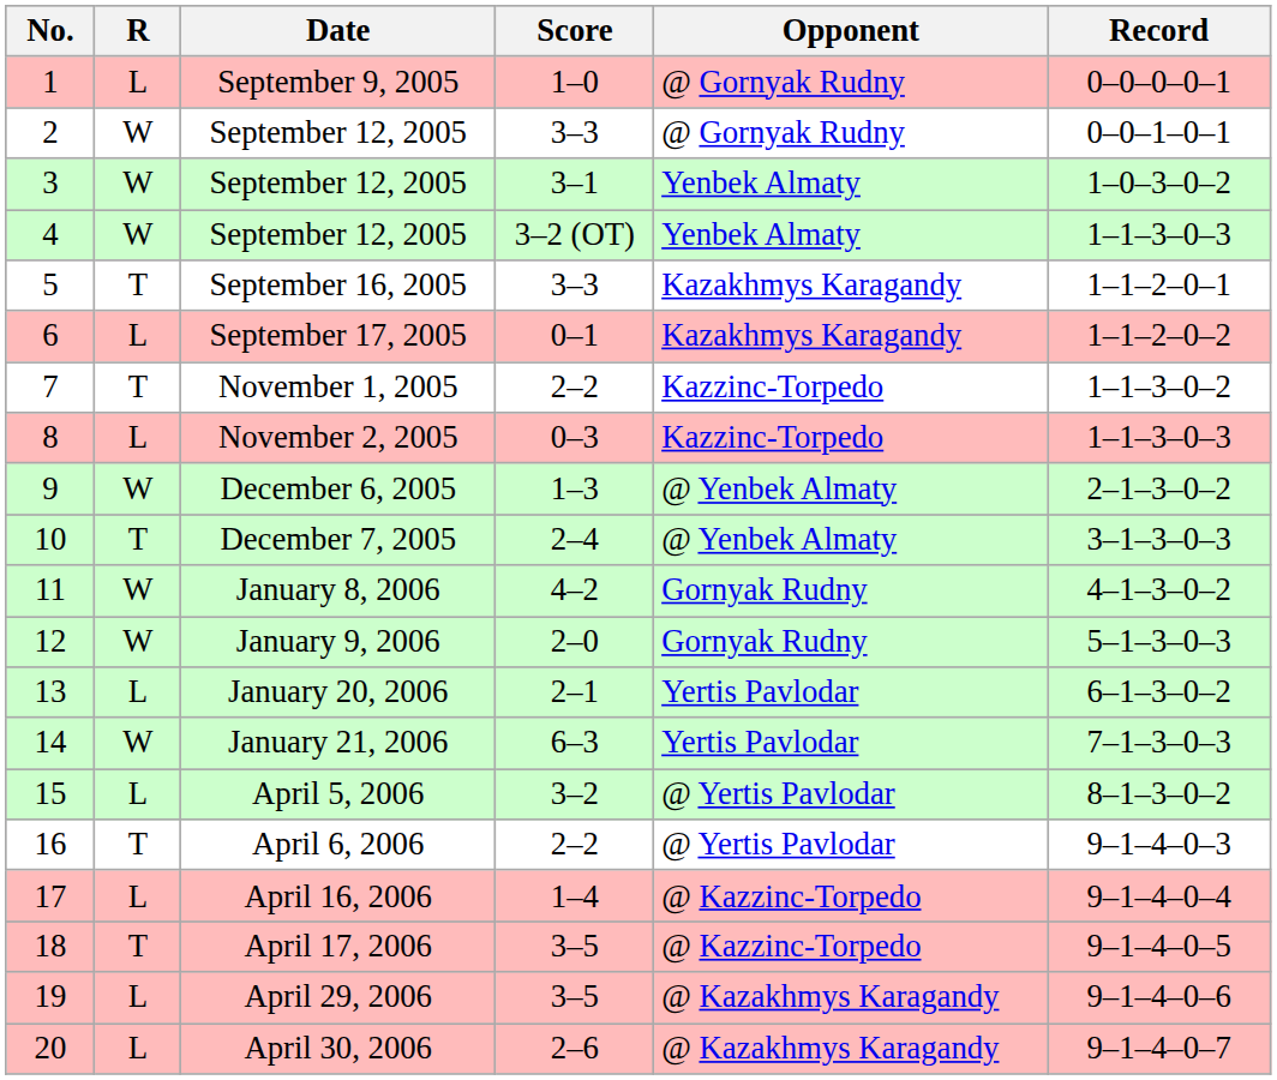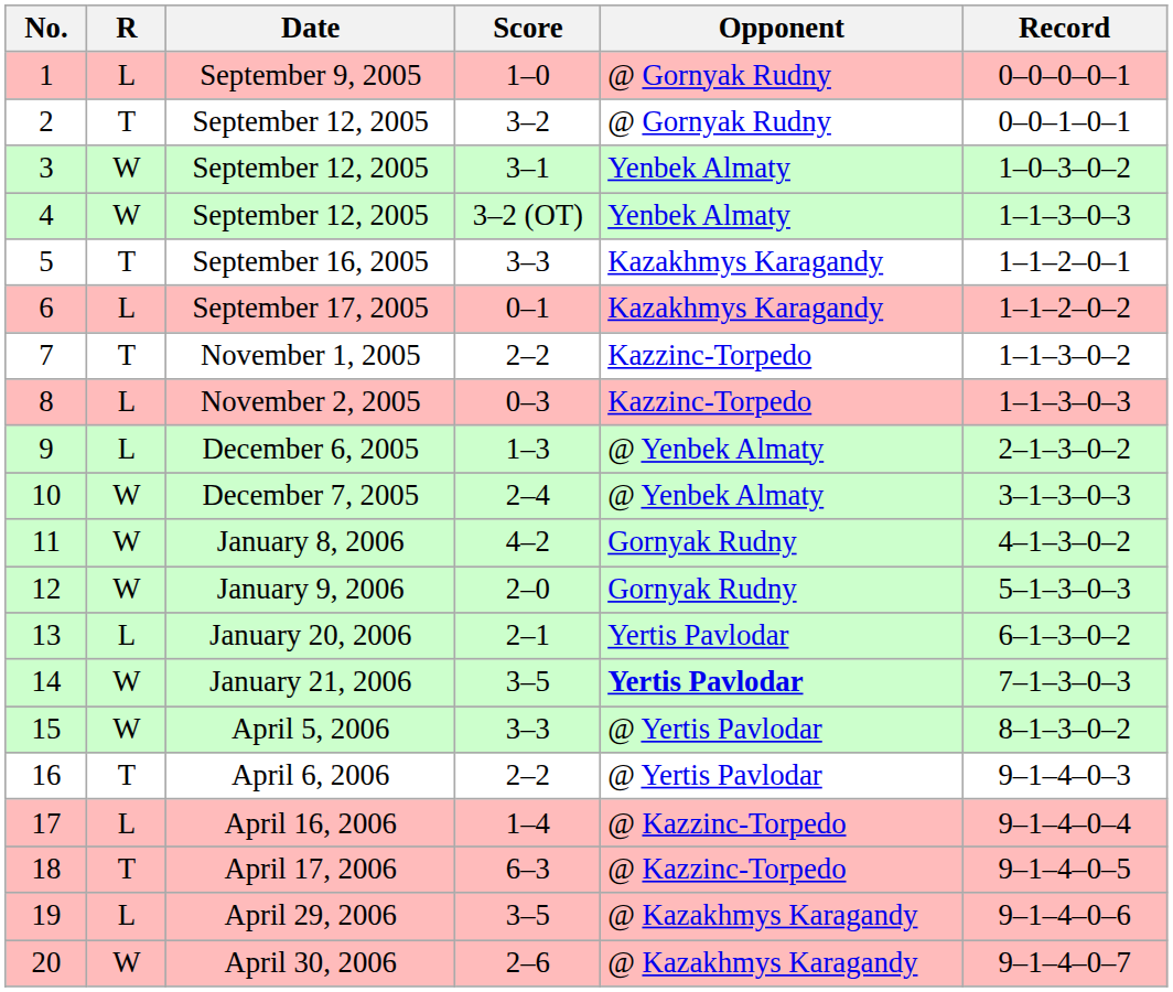2 / September 12, 2005 | R: W -> T
2 / September 12, 2005 | Score: 3–3 -> 3–2
December 6, 2005 | R: W -> L
December 7, 2005 | R: T -> W
January 21, 2006 | Score: 6–3 -> 3–5
January 21, 2006 | Opponent: normal -> bold
April 5, 2006 | R: L -> W
April 5, 2006 | Score: 3–2 -> 3–3
April 17, 2006 | Score: 3–5 -> 6–3
April 30, 2006 | R: L -> W
